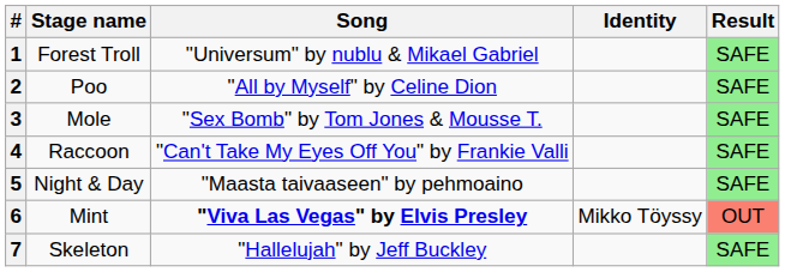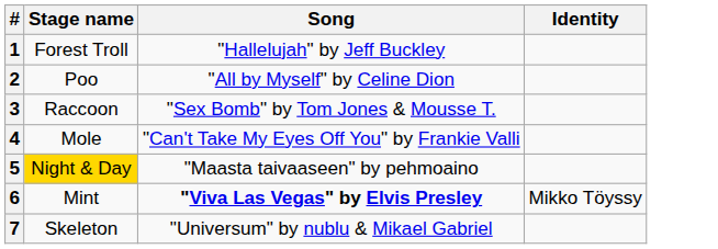- column: Result | SAFE | SAFE | SAFE | SAFE | SAFE | OUT | SAFE
1 | Song: "Universum" by nublu & Mikael Gabriel -> "Hallelujah" by Jeff Buckley
3 | Stage name: Mole -> Raccoon
4 | Stage name: Raccoon -> Mole
5 | Stage name: no background -> gold background
7 | Song: "Hallelujah" by Jeff Buckley -> "Universum" by nublu & Mikael Gabriel
